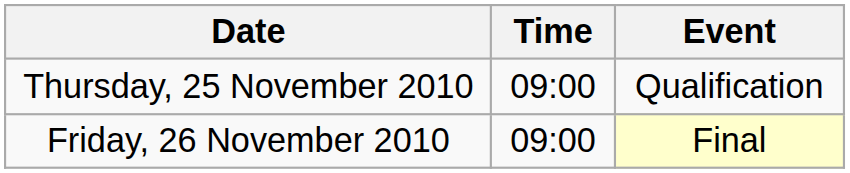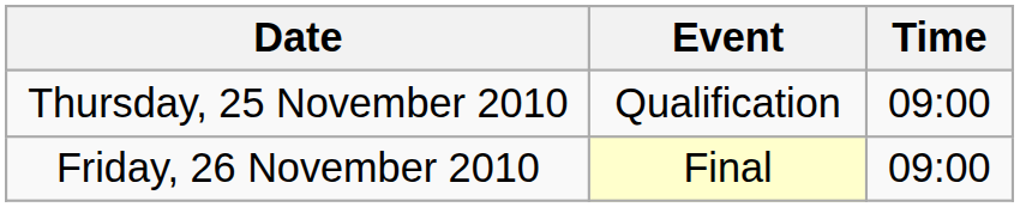columns swapped: Time <-> Event
